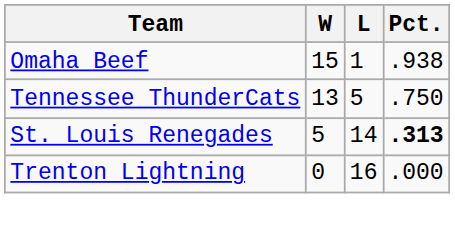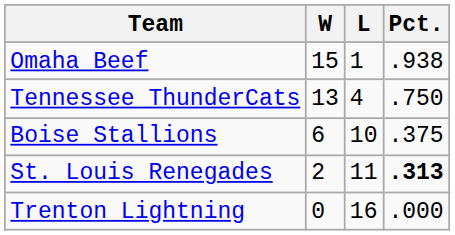Tennessee ThunderCats | L: 5 -> 4
+ row: Boise Stallions | 6 | 10 | .375
St. Louis Renegades | W: 5 -> 2
St. Louis Renegades | L: 14 -> 11
